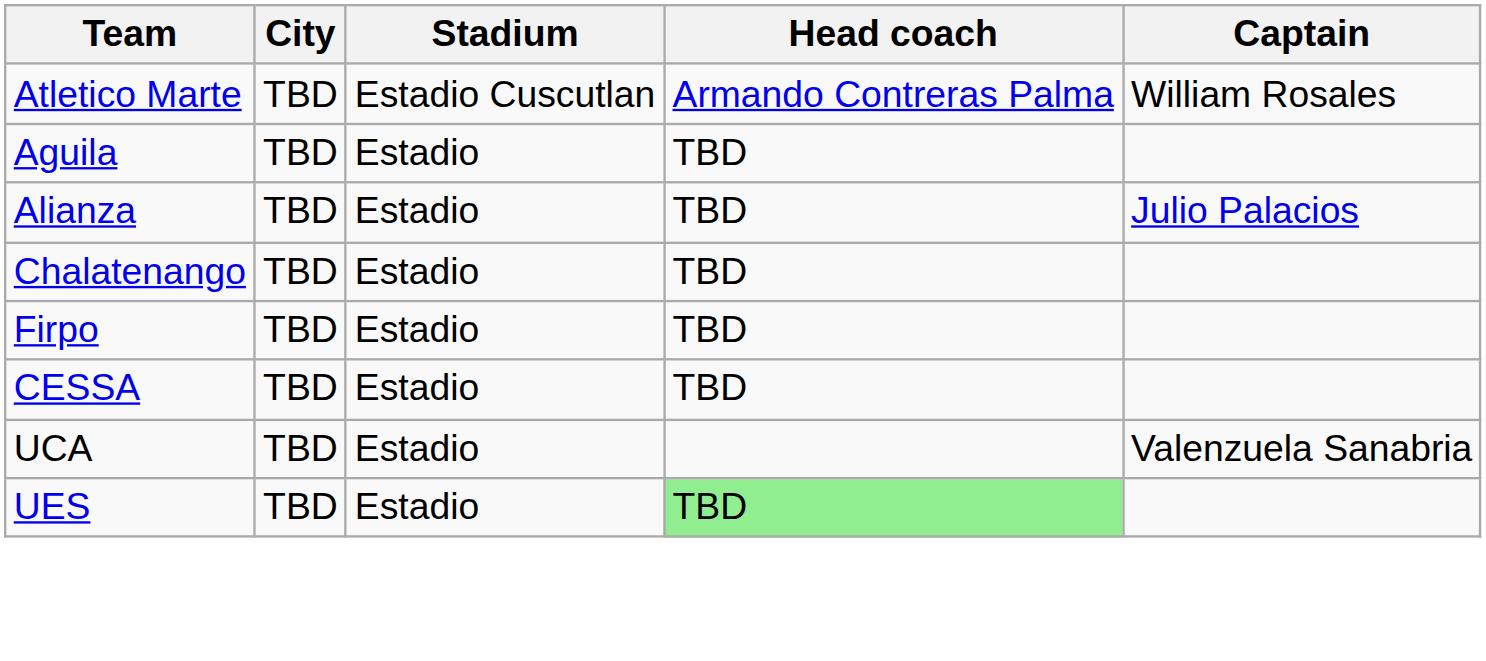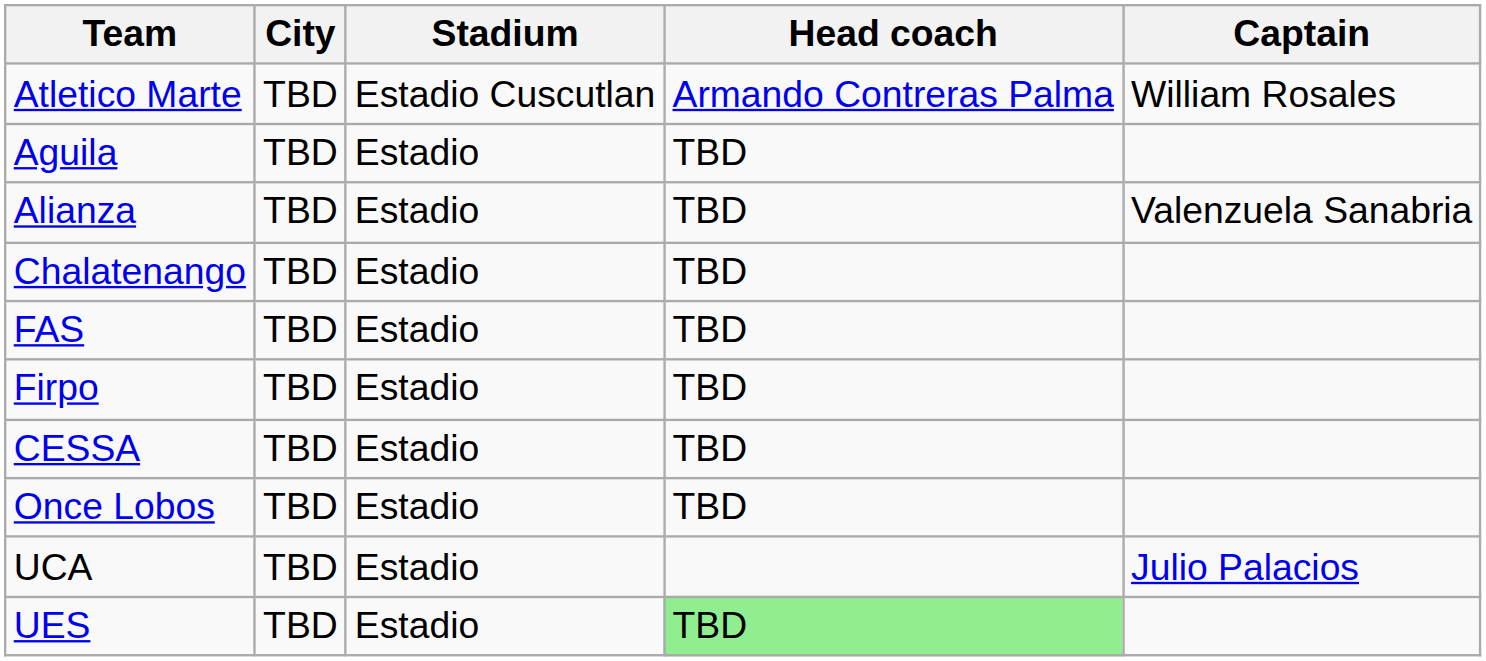Alianza | Captain: Julio Palacios -> Valenzuela Sanabria
+ row: FAS | TBD | Estadio | TBD
+ row: Once Lobos | TBD | Estadio | TBD
UCA | Captain: Valenzuela Sanabria -> Julio Palacios
